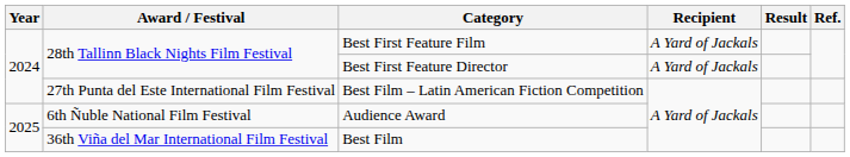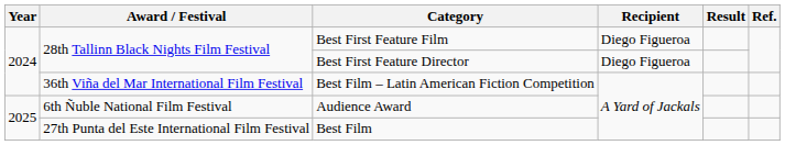Best First Feature Film | Recipient: A Yard of Jackals -> Diego Figueroa
Best First Feature Director | Recipient: A Yard of Jackals -> Diego Figueroa
Best Film – Latin American Fiction Competition | Award / Festival: 27th Punta del Este International Film Festival -> 36th Viña del Mar International Film Festival
Best Film | Award / Festival: 36th Viña del Mar International Film Festival -> 27th Punta del Este International Film Festival
